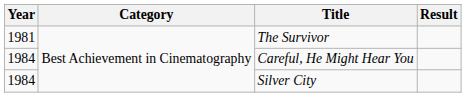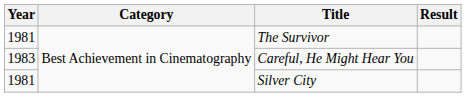Careful, He Might Hear You | Year: 1984 -> 1983
Silver City | Year: 1984 -> 1981
